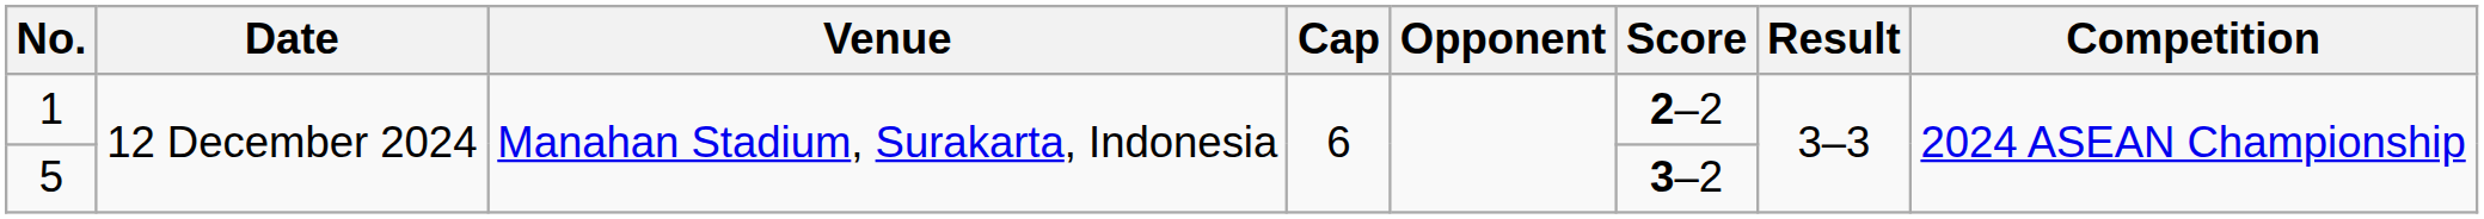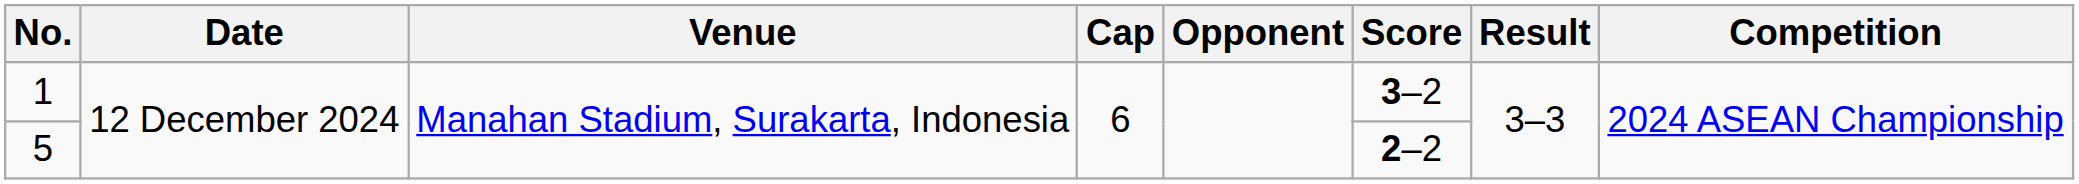1 | Score: 2–2 -> 3–2
5 | Score: 3–2 -> 2–2
